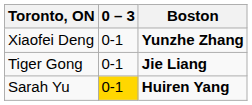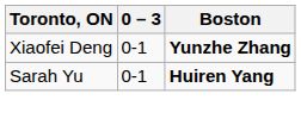- row: Tiger Gong | 0-1 | Jie Liang
Sarah Yu | 0 – 3: gold background -> no background
